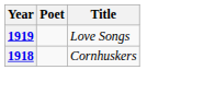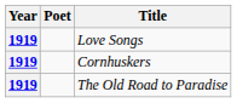Cornhuskers | Year: 1918 -> 1919
+ row: 1919 | The Old Road to Paradise
